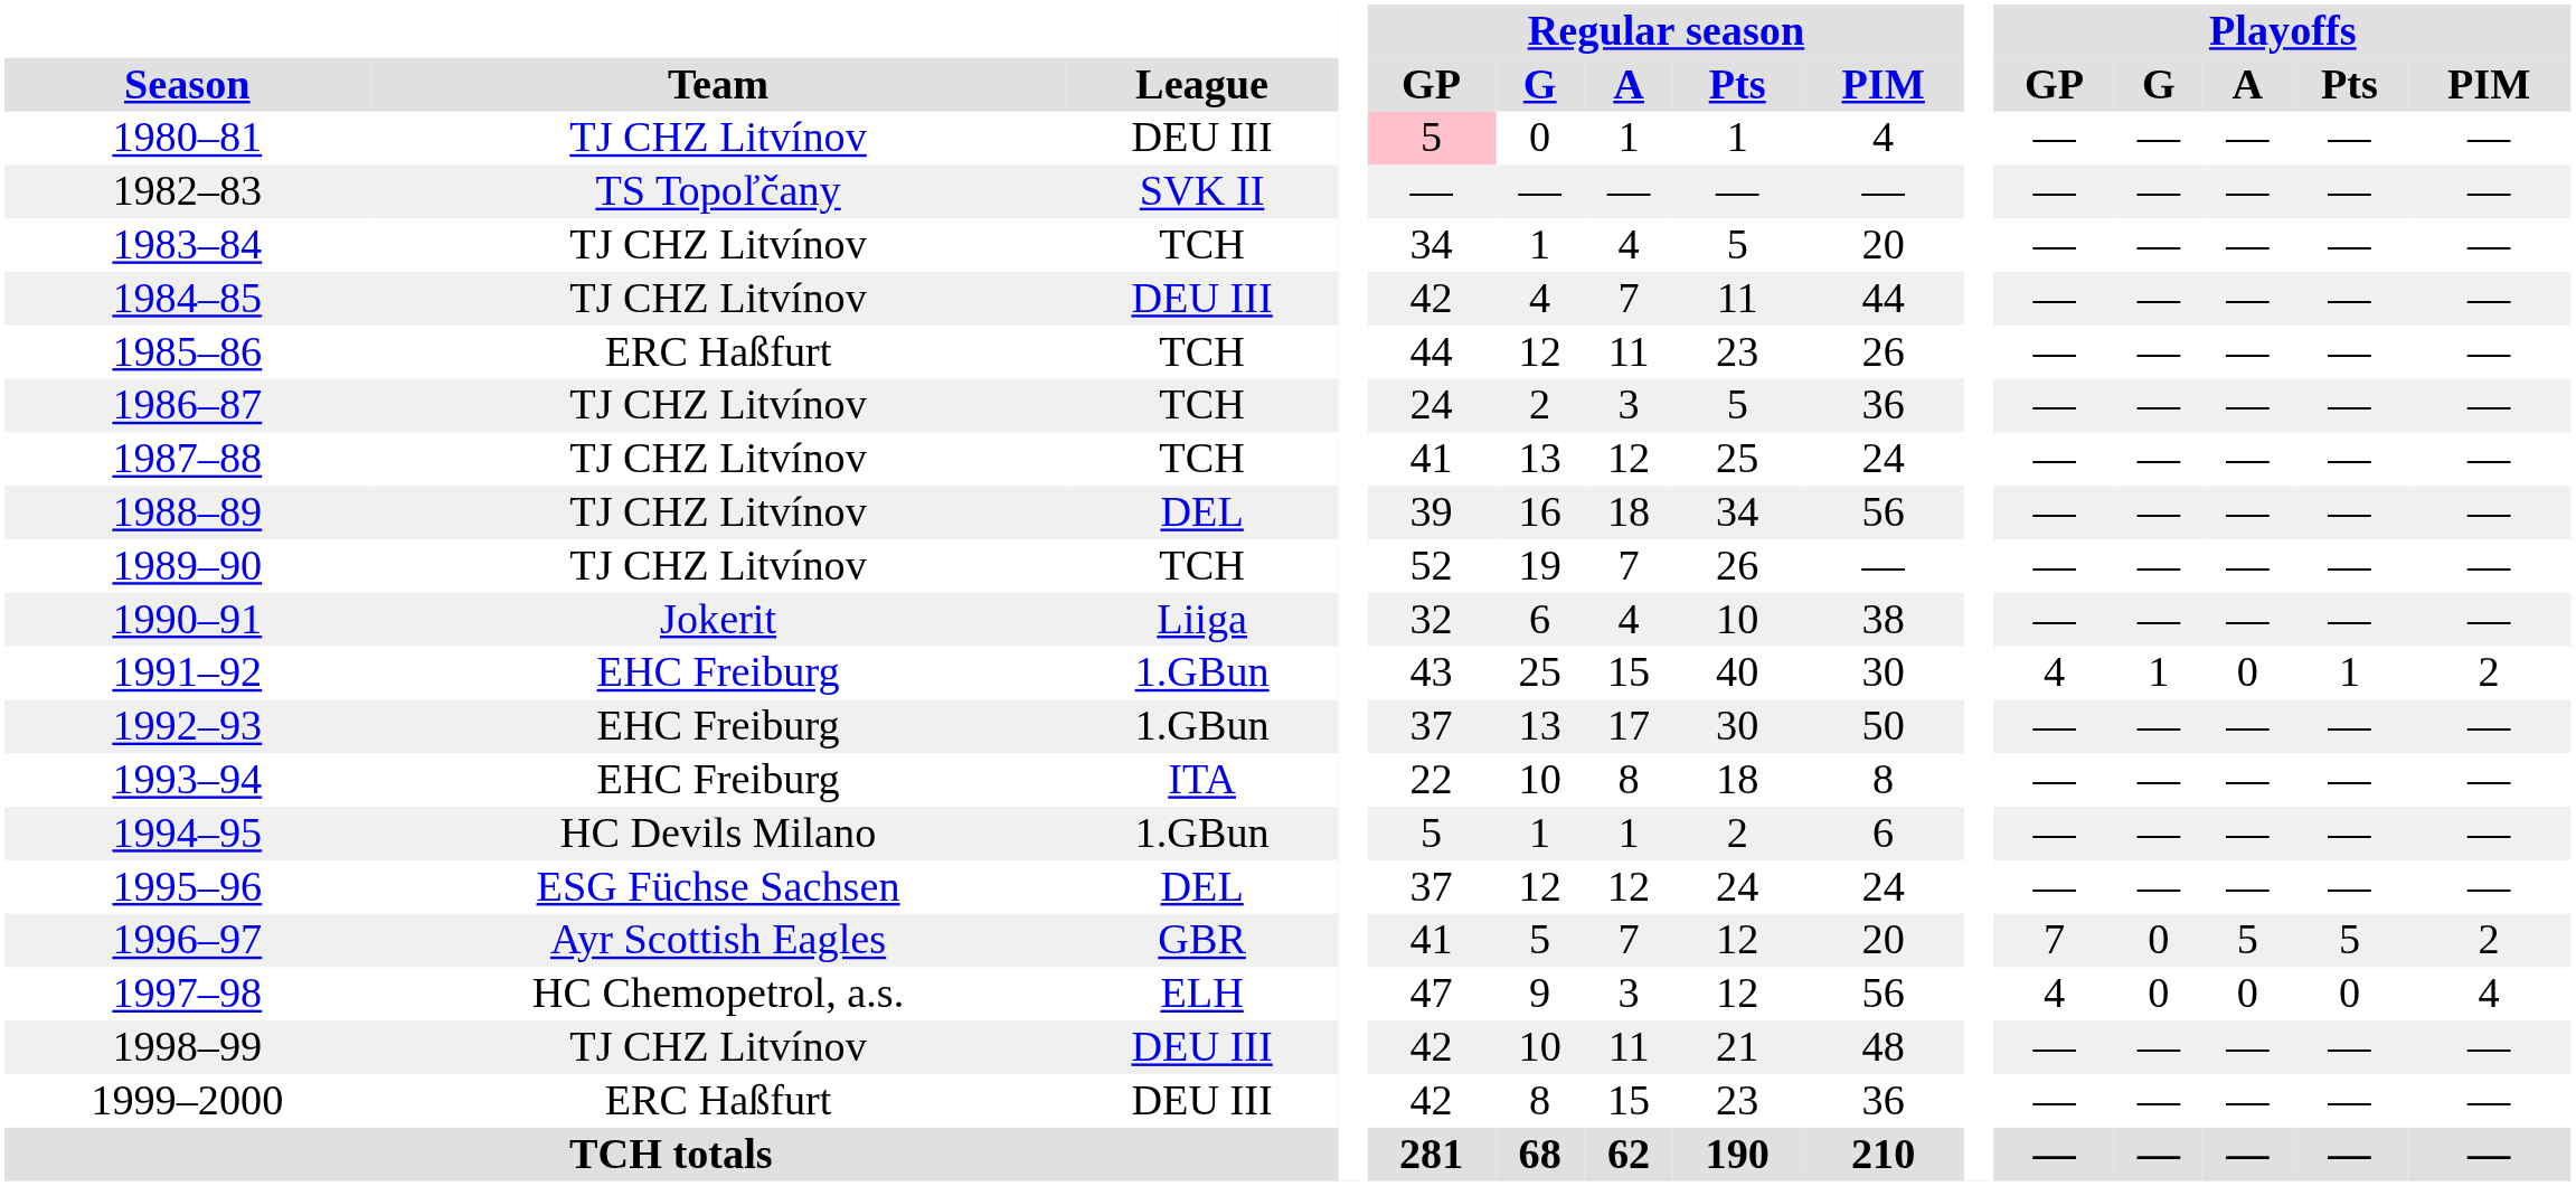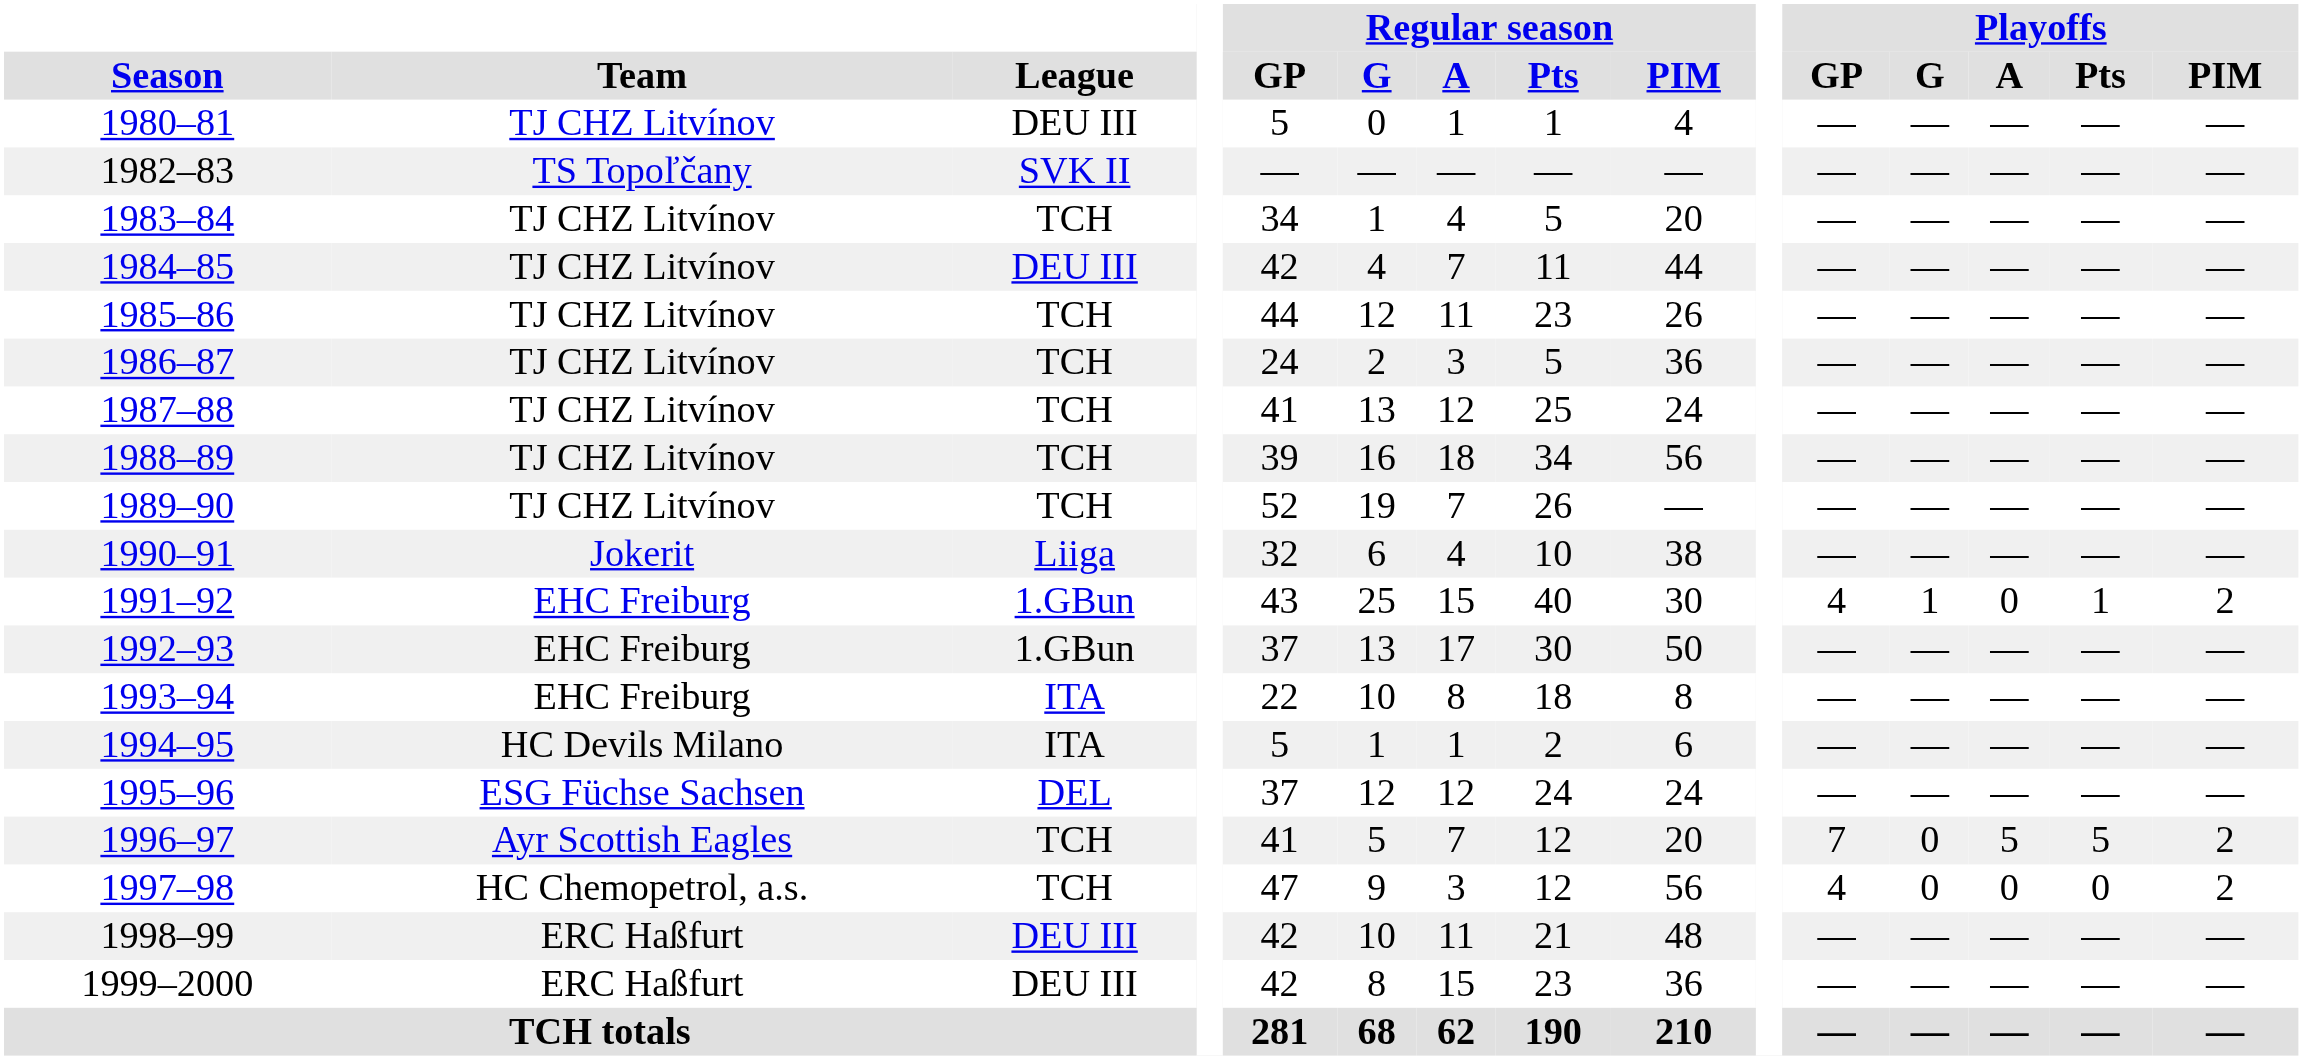1980–81 | Regular season / GP: pink background -> no background
1985–86 | Team: ERC Haßfurt -> TJ CHZ Litvínov
1988–89 | League: DEL -> TCH
1994–95 | League: 1.GBun -> ITA
1996–97 | League: GBR -> TCH
1997–98 | League: ELH -> TCH
1997–98 | Playoffs / PIM: 4 -> 2
1998–99 | Team: TJ CHZ Litvínov -> ERC Haßfurt
